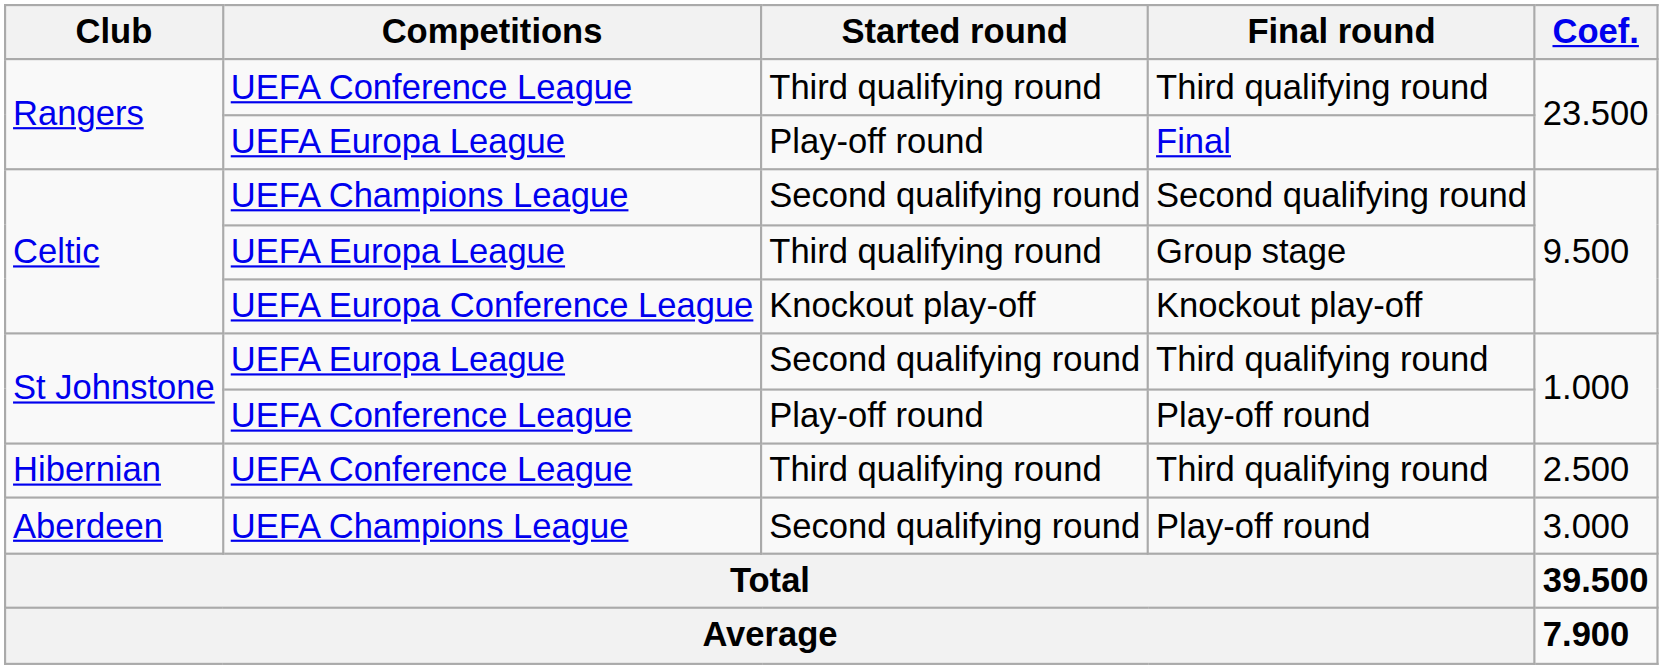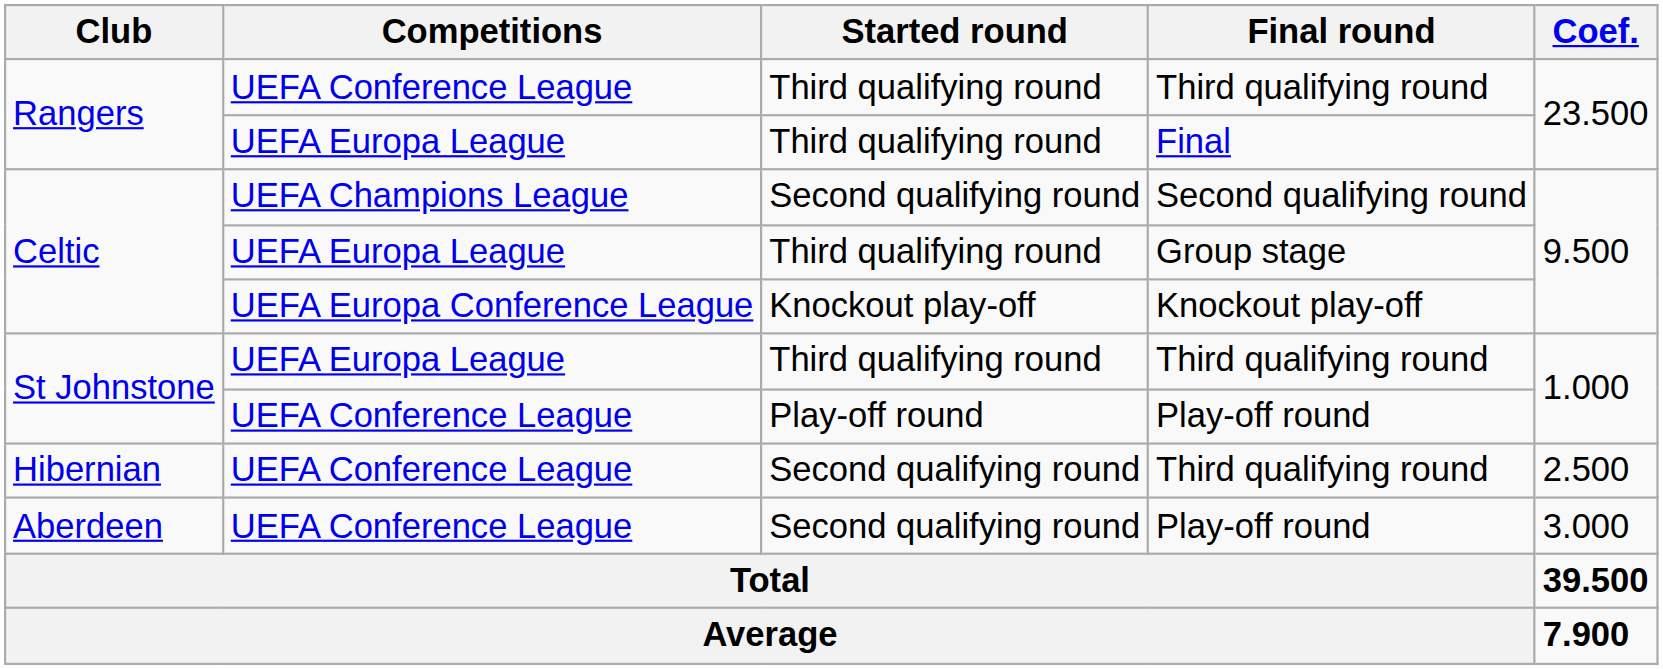Final | Started round: Play-off round -> Third qualifying round
St Johnstone / Third qualifying round | Started round: Second qualifying round -> Third qualifying round
Hibernian / Third qualifying round | Started round: Third qualifying round -> Second qualifying round
Aberdeen / Play-off round | Competitions: UEFA Champions League -> UEFA Conference League
